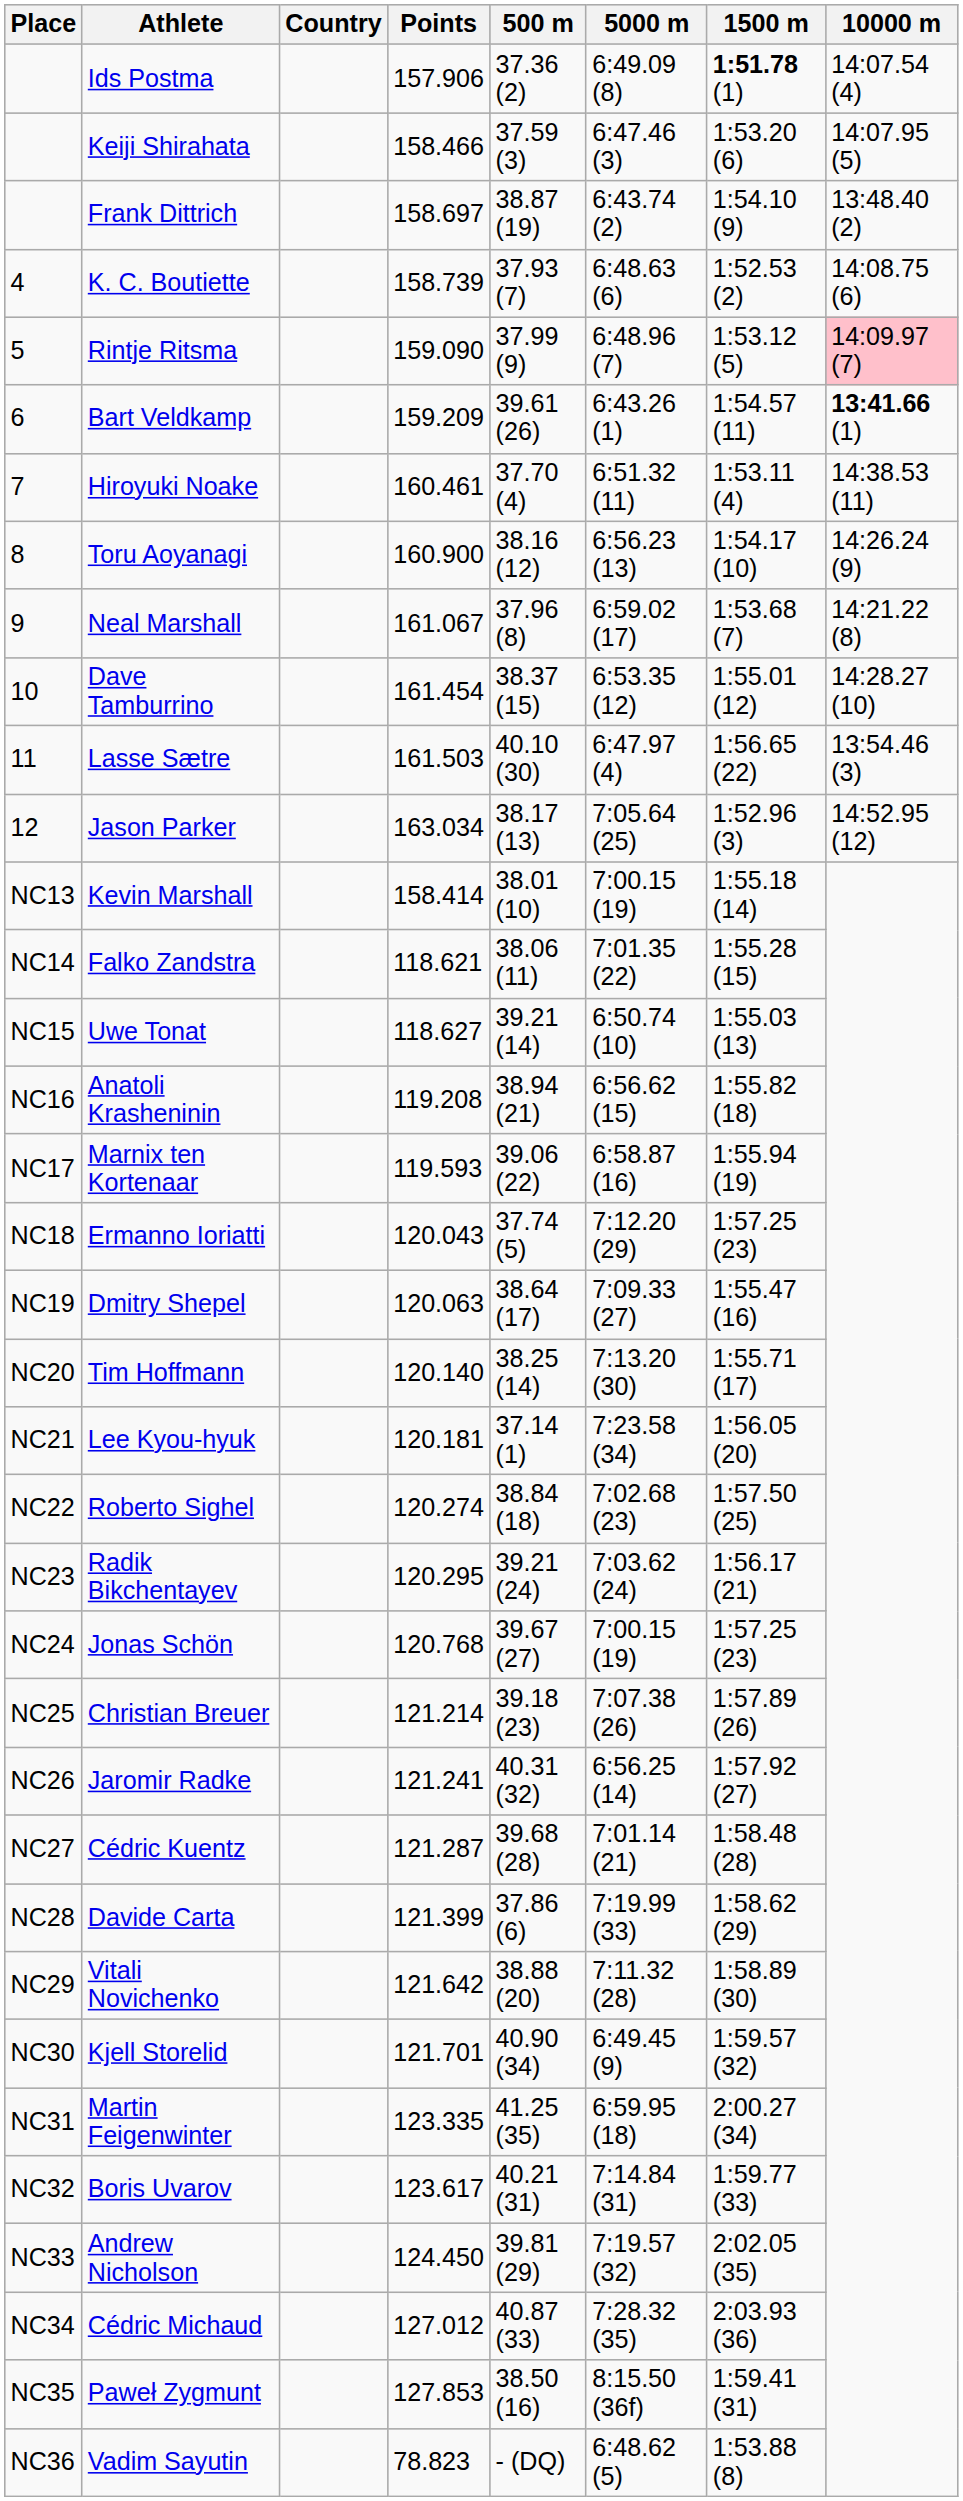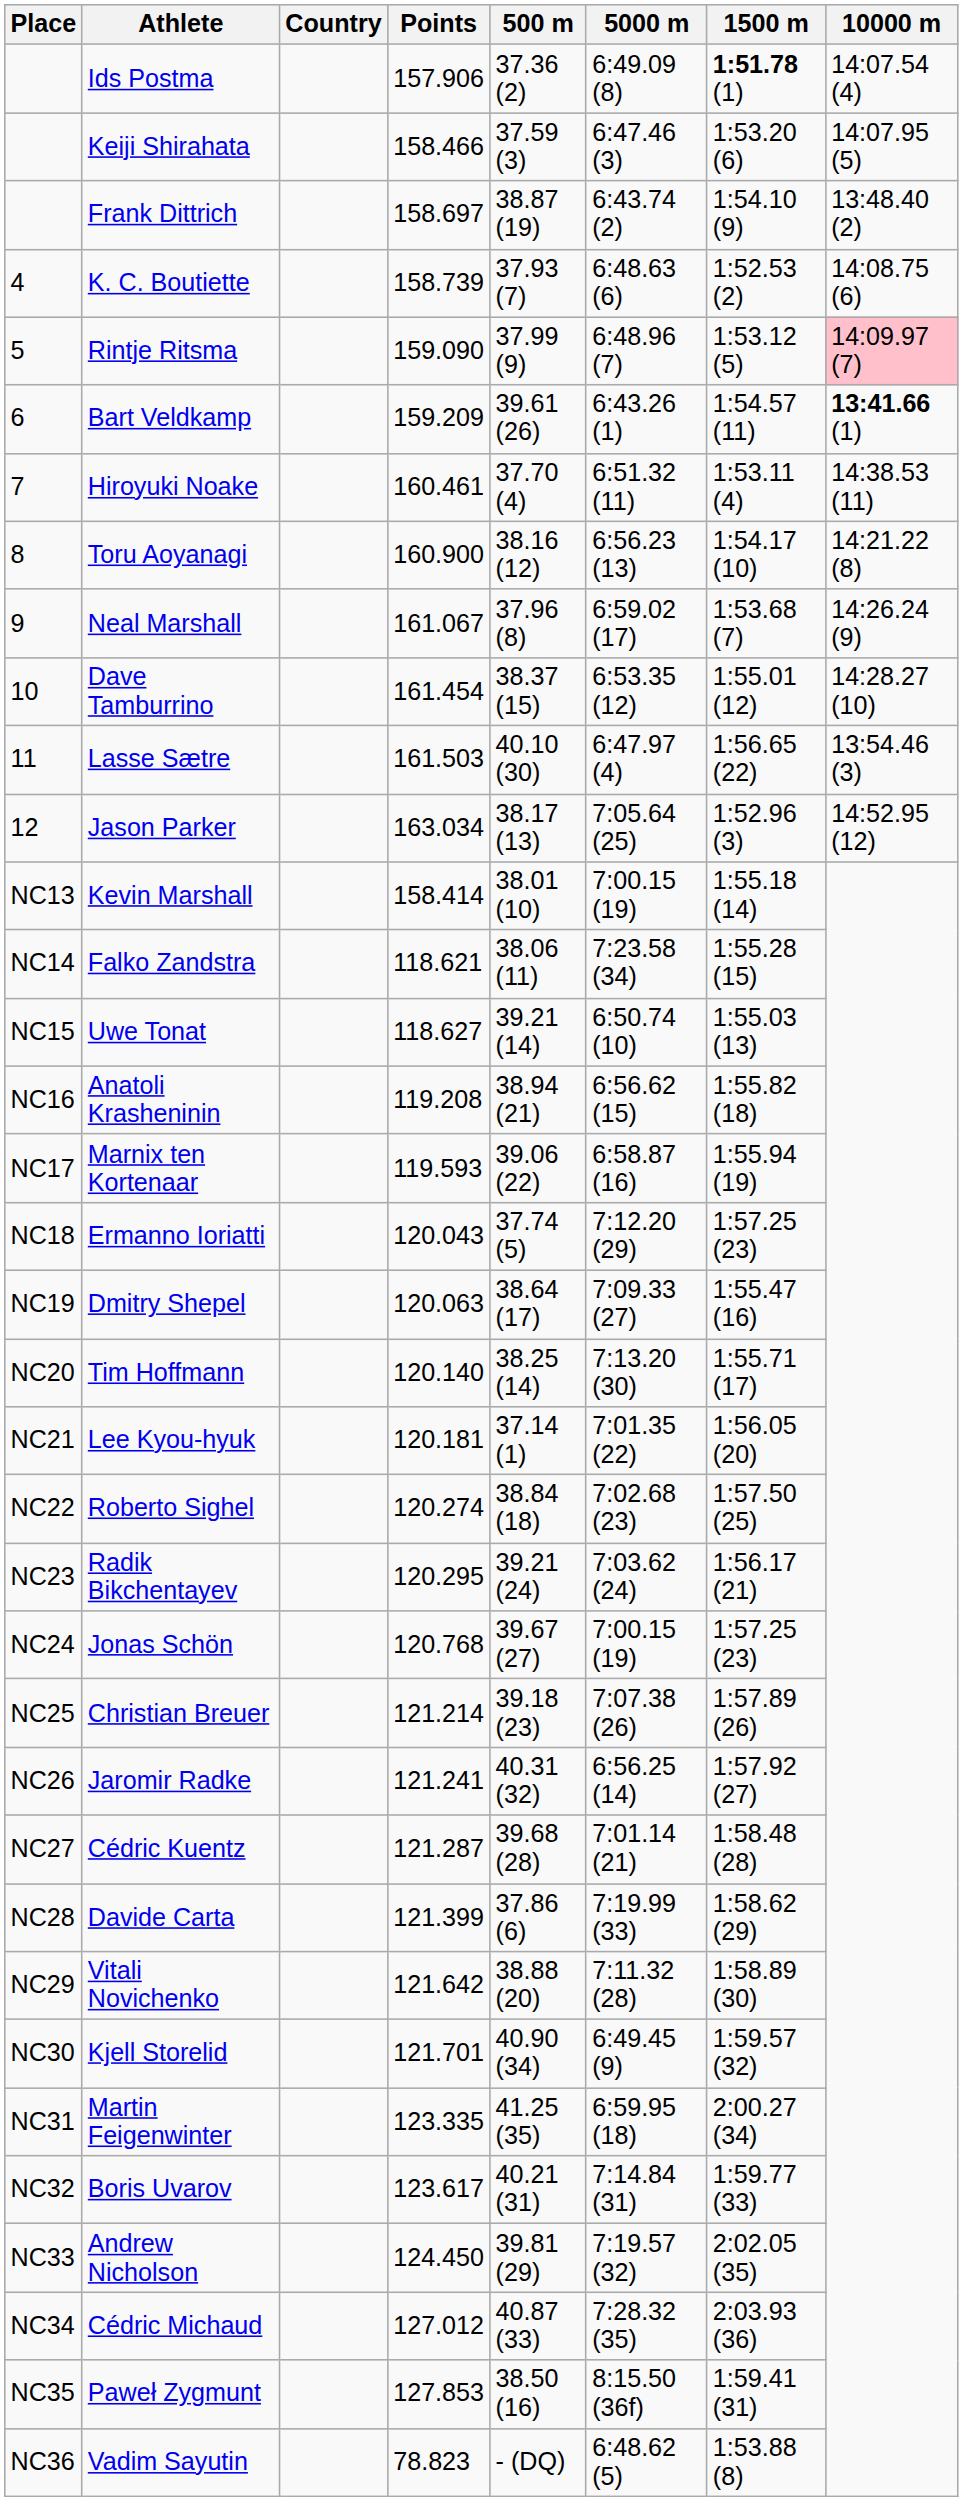Toru Aoyanagi | 10000 m: 14:26.24 (9) -> 14:21.22 (8)
Neal Marshall | 10000 m: 14:21.22 (8) -> 14:26.24 (9)
Falko Zandstra | 5000 m: 7:01.35 (22) -> 7:23.58 (34)
Lee Kyou-hyuk | 5000 m: 7:23.58 (34) -> 7:01.35 (22)
